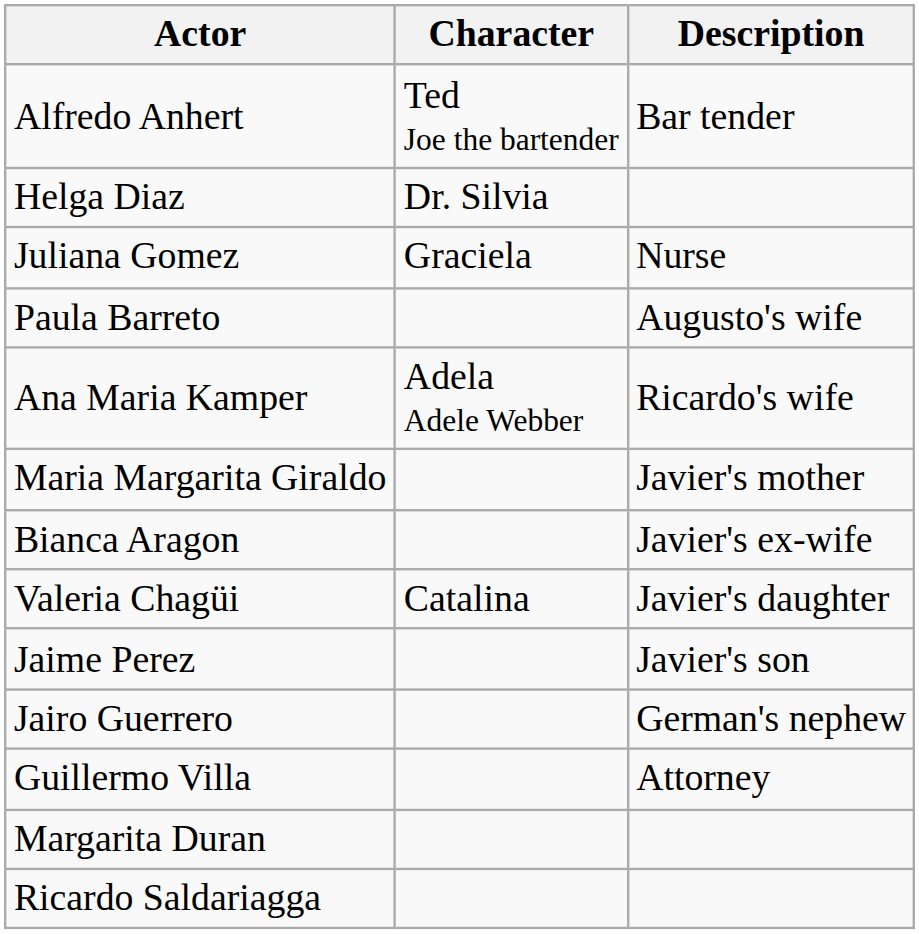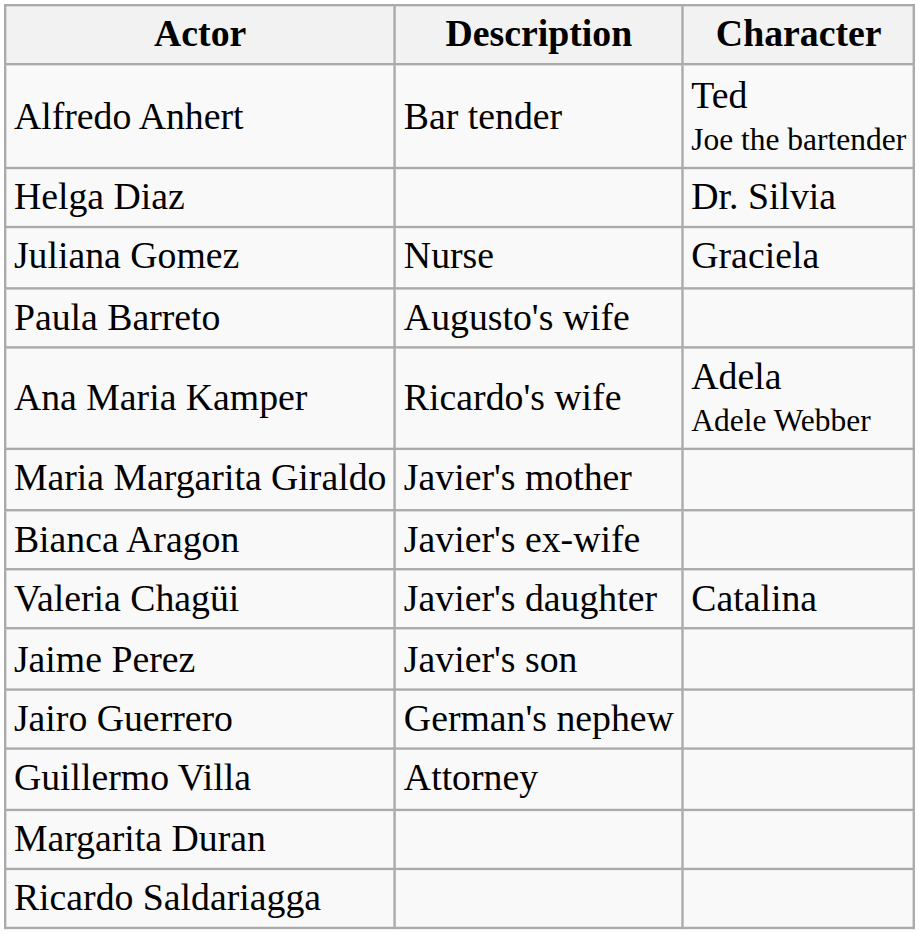columns swapped: Character <-> Description
